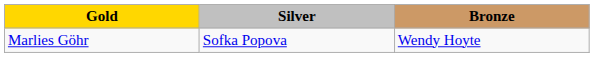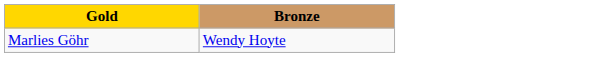- column: Silver | Sofka Popova
